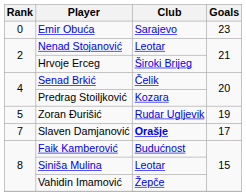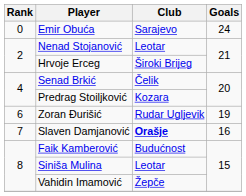Emir Obuća | Goals: 23 -> 24
Zoran Đurišić | Rank: 5 -> 6
Slaven Damjanović | Goals: 17 -> 16
